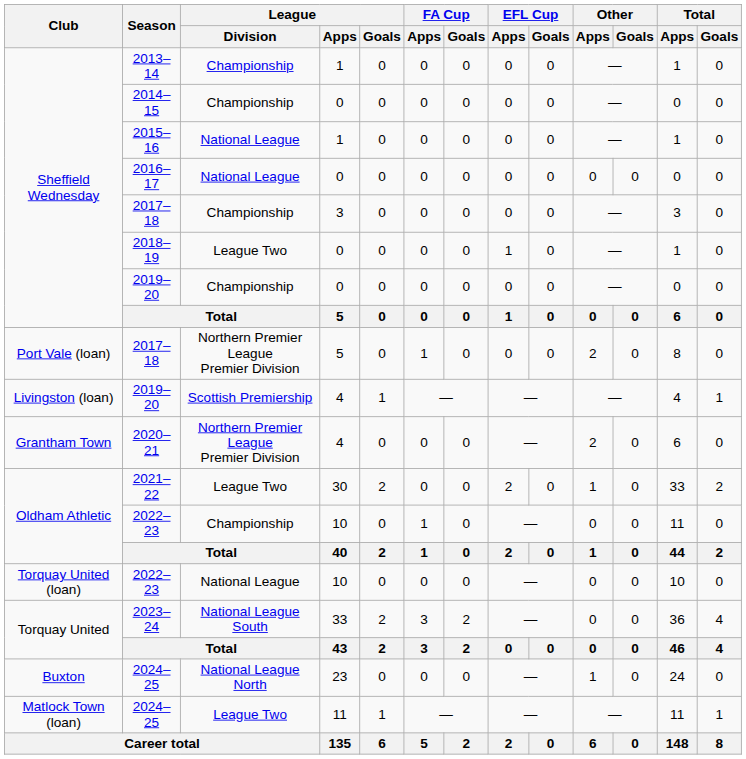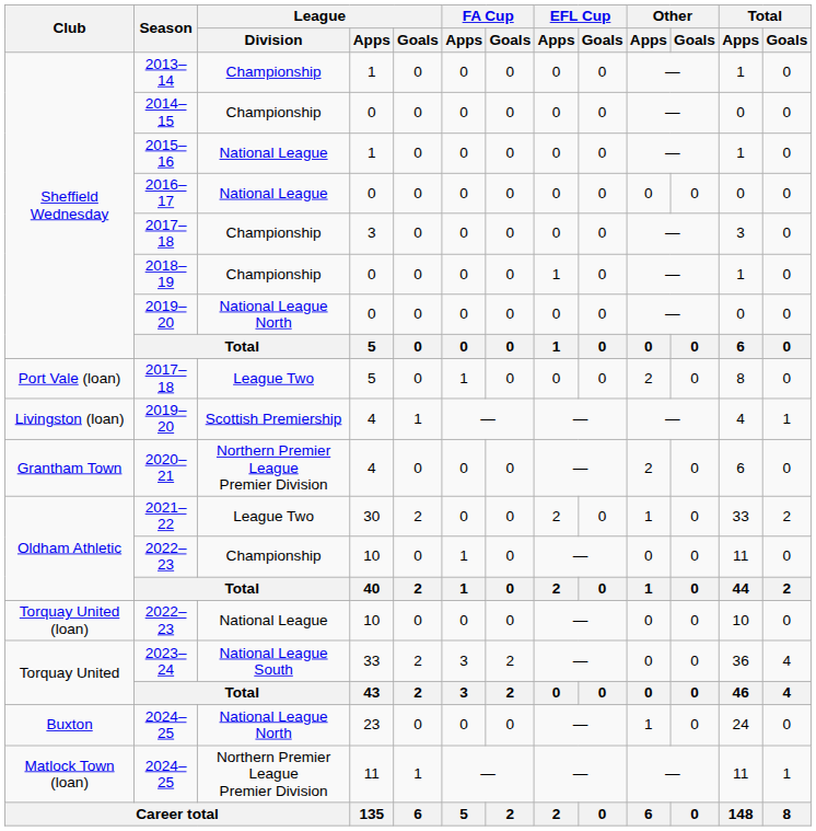2018–19 | League / Division: League Two -> Championship
Sheffield Wednesday / 2019–20 | League / Division: Championship -> National League North
Port Vale (loan) / 2017–18 | League / Division: Northern Premier League Premier Division -> League Two
Matlock Town (loan) / 2024–25 | League / Division: League Two -> Northern Premier League Premier Division
